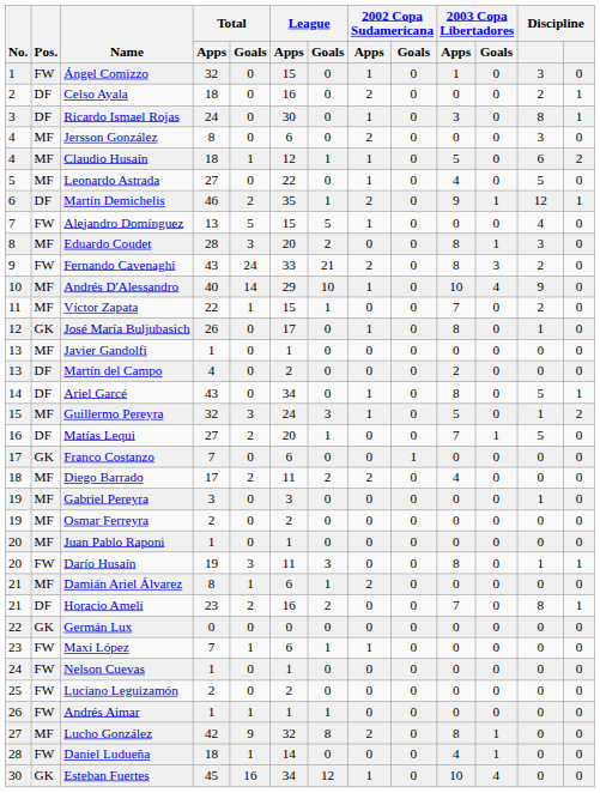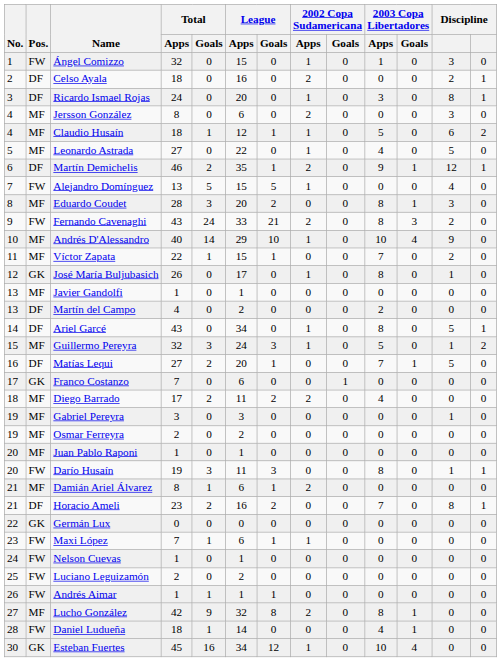Ricardo Ismael Rojas | League / Apps: 30 -> 20
